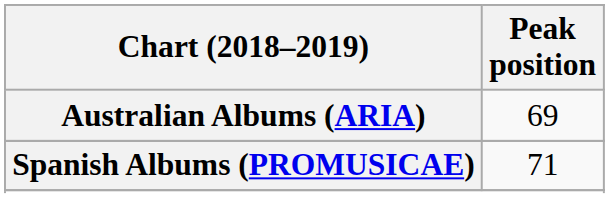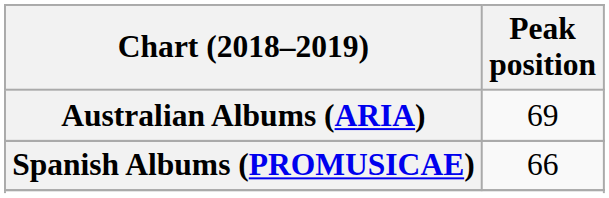Spanish Albums (PROMUSICAE) | Peak position: 71 -> 66
